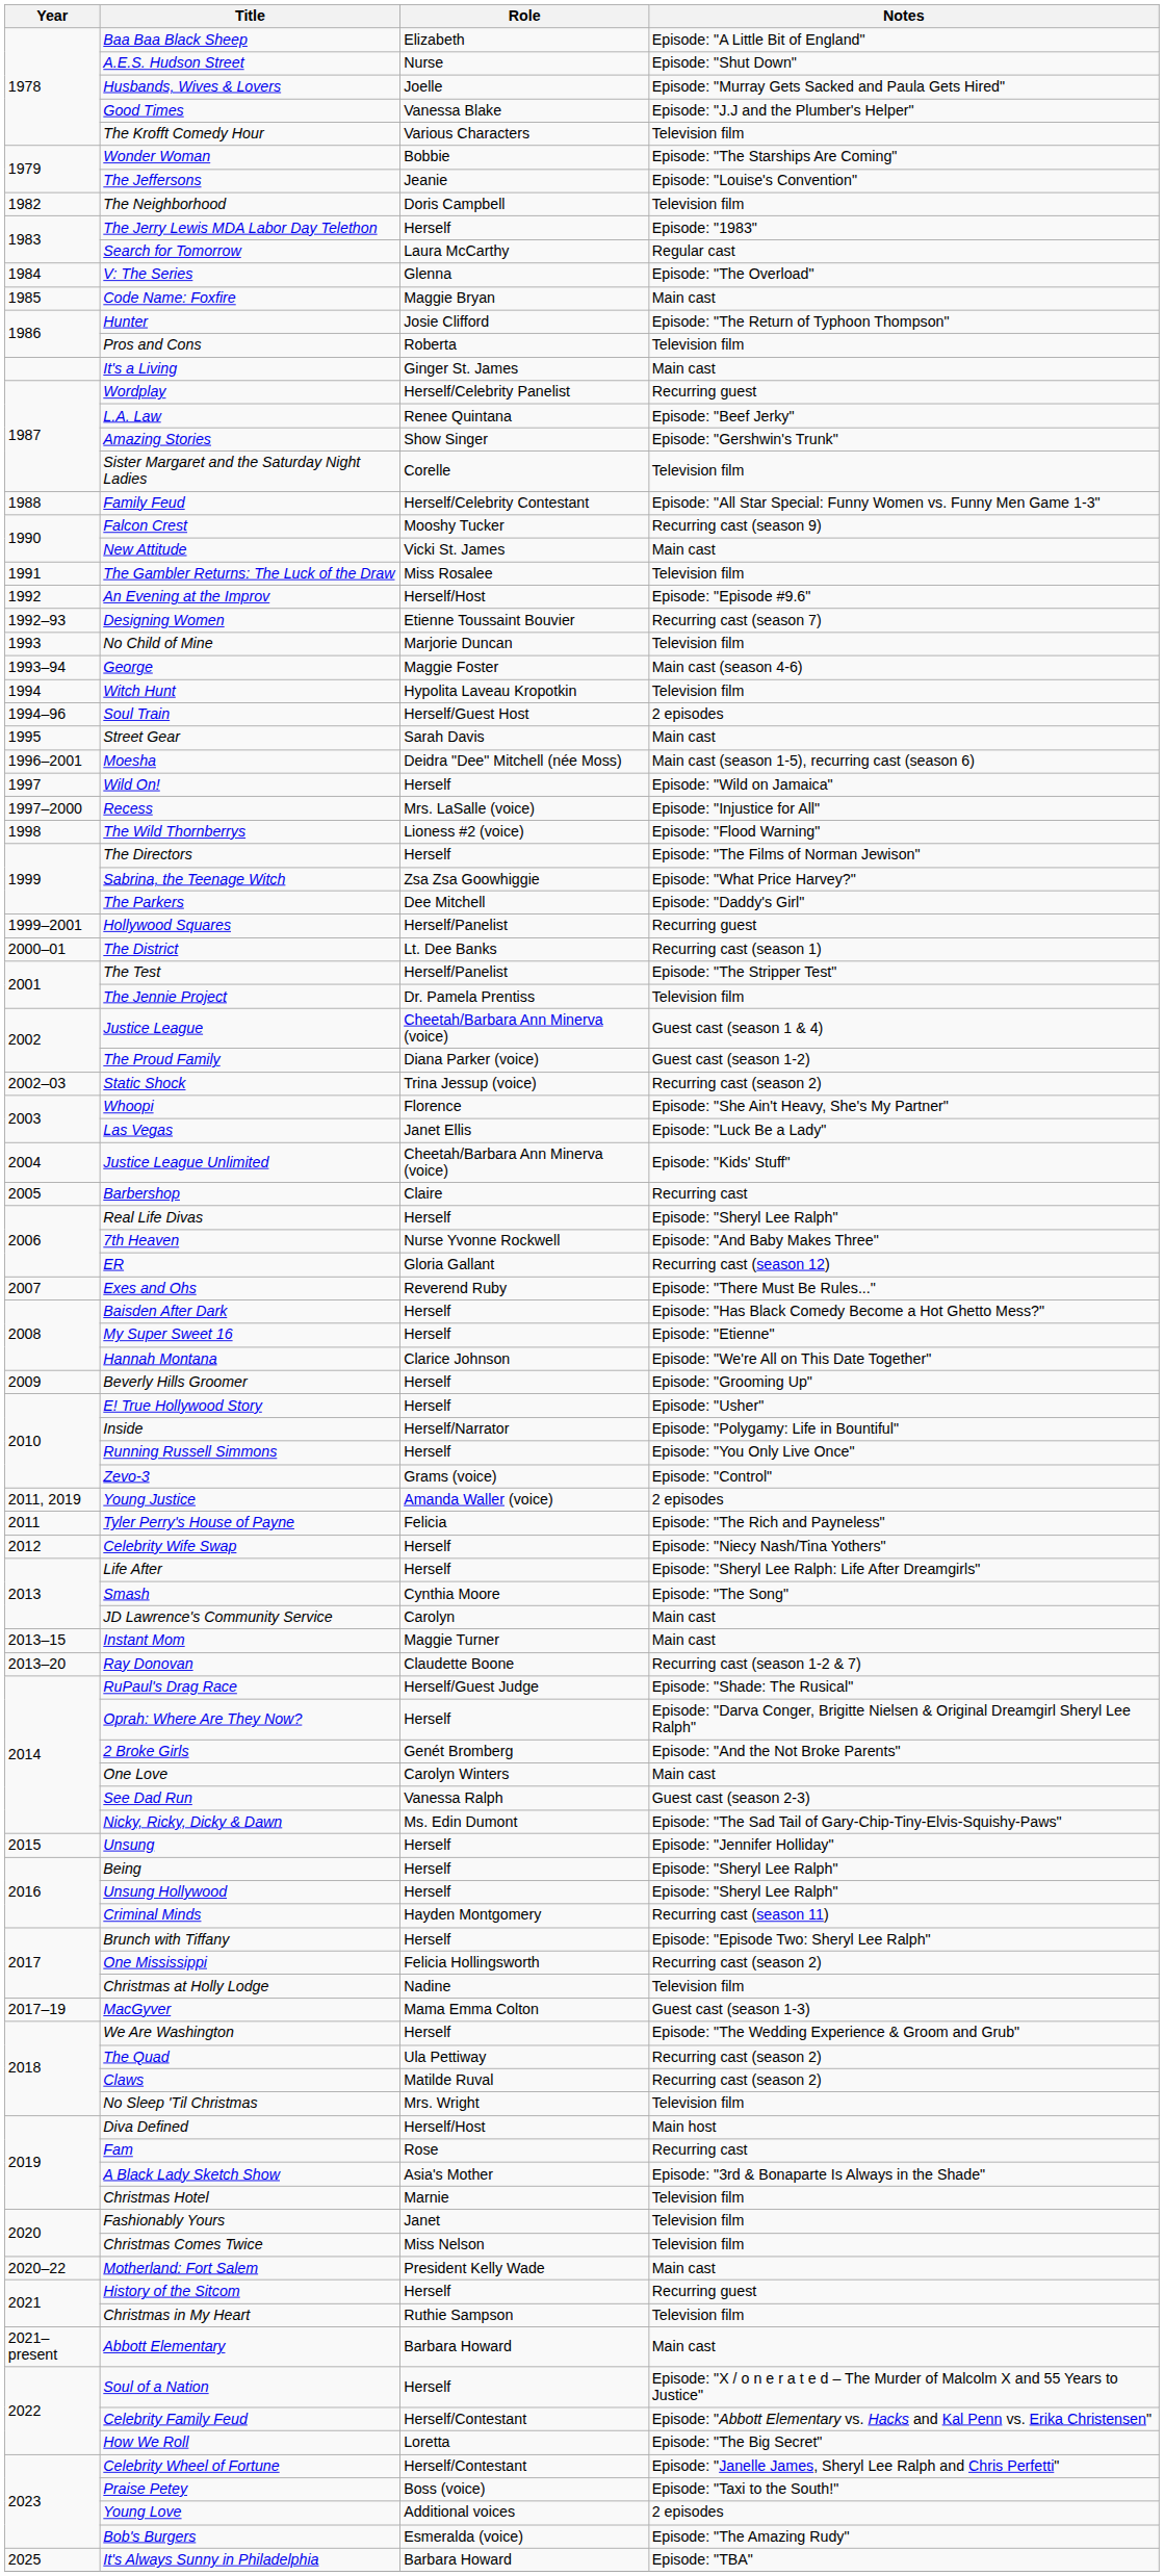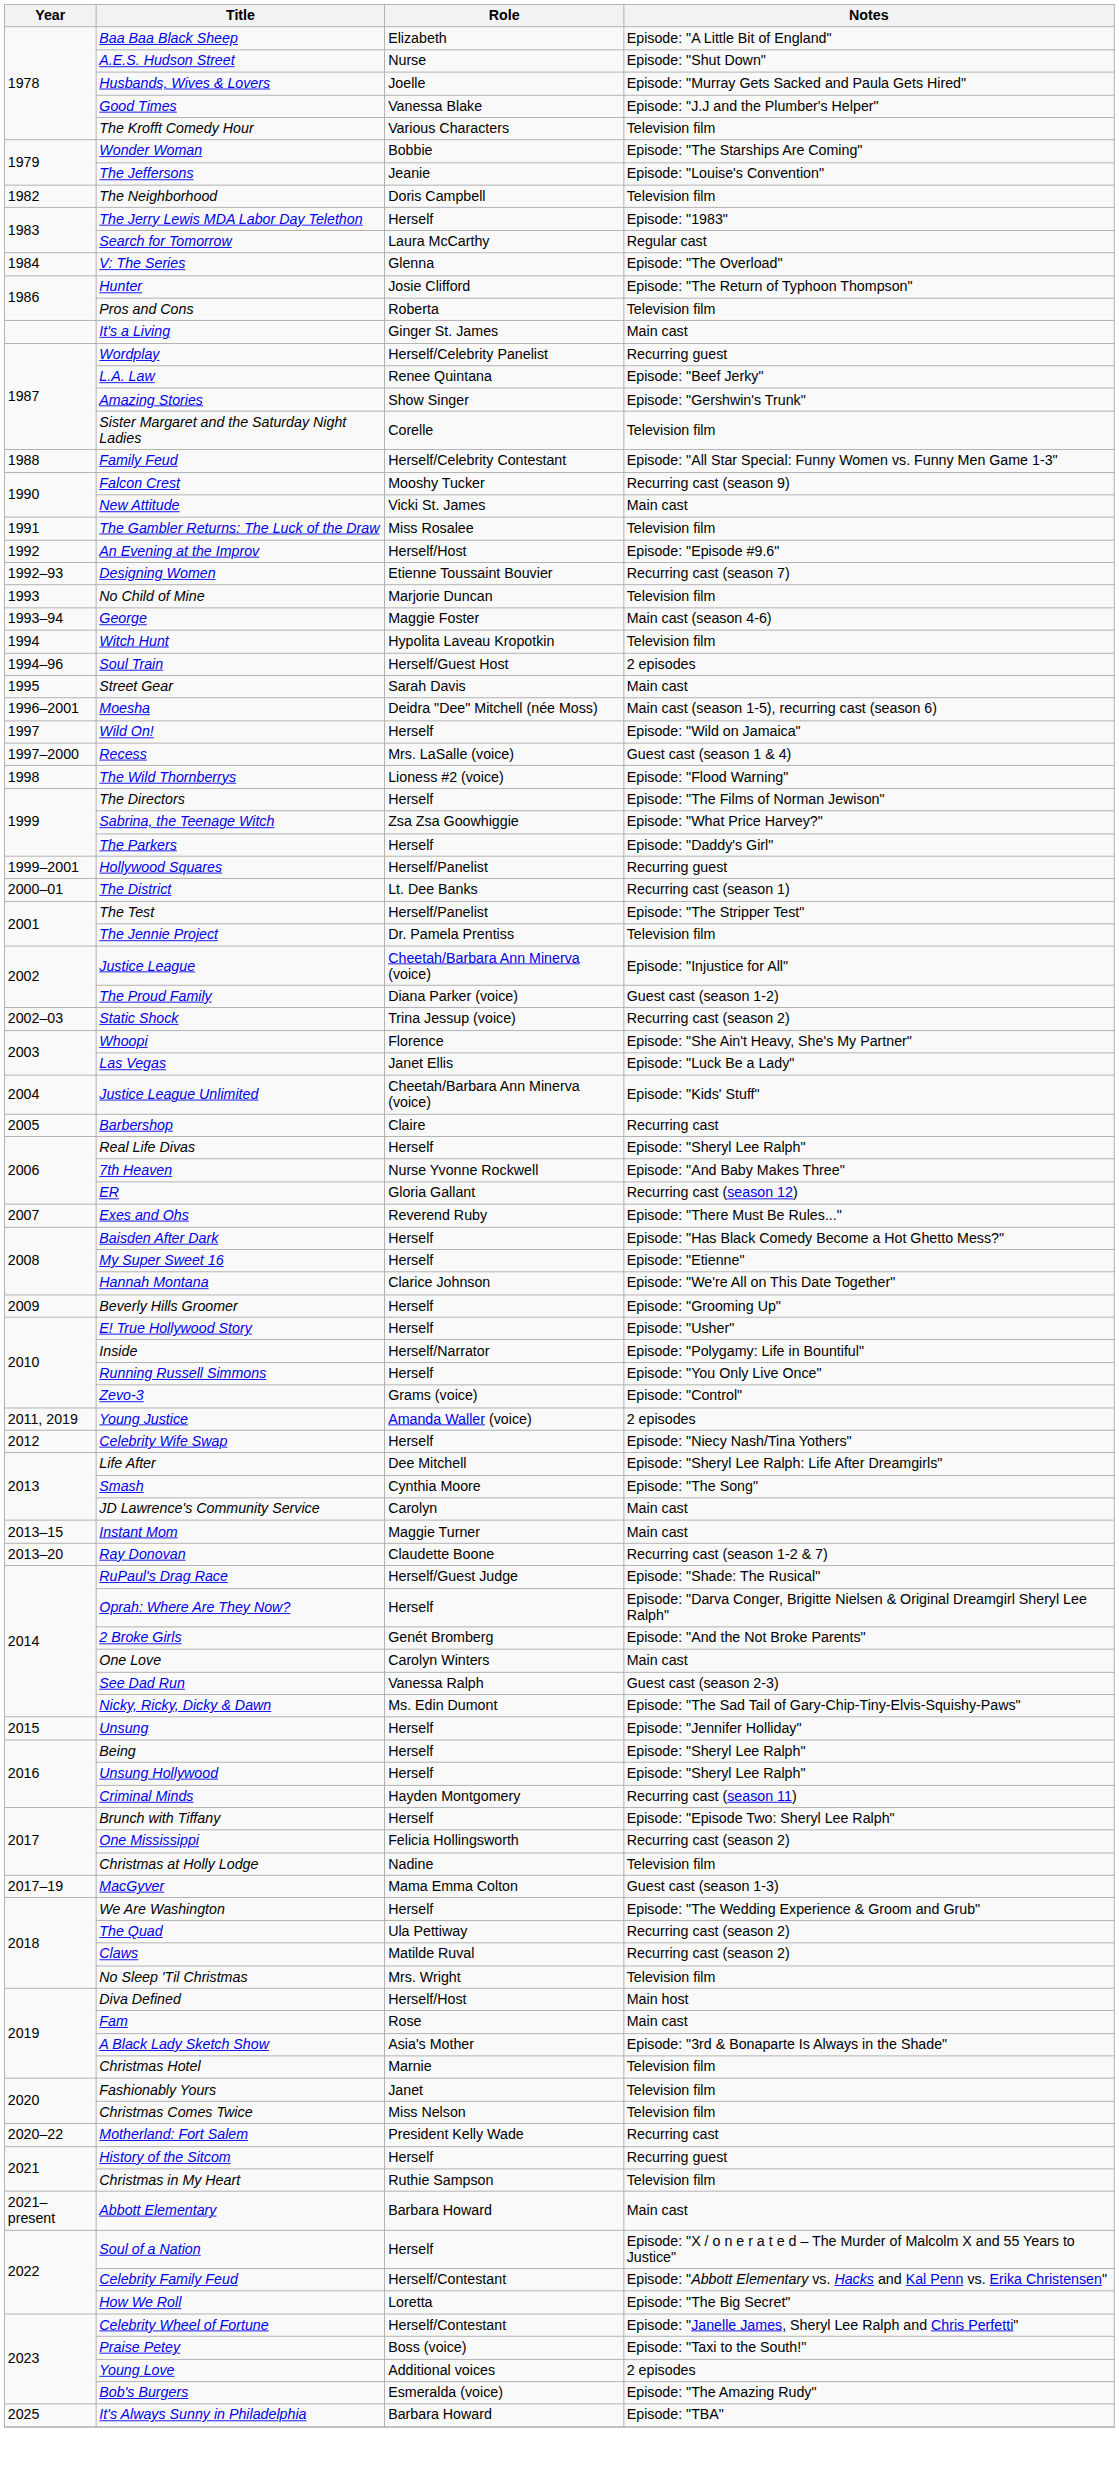- row: 1985 | Code Name: Foxfire | Maggie Bryan | Main cast
Recess | Notes: Episode: "Injustice for All" -> Guest cast (season 1 & 4)
The Parkers | Role: Dee Mitchell -> Herself
Justice League | Notes: Guest cast (season 1 & 4) -> Episode: "Injustice for All"
- row: 2011 | Tyler Perry's House of Payne | Felicia | Episode: "The Rich and Payneless"
Life After | Role: Herself -> Dee Mitchell
Fam | Notes: Recurring cast -> Main cast
Motherland: Fort Salem | Notes: Main cast -> Recurring cast
